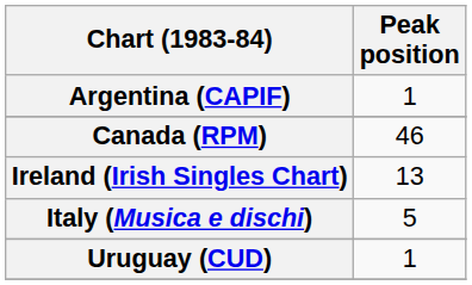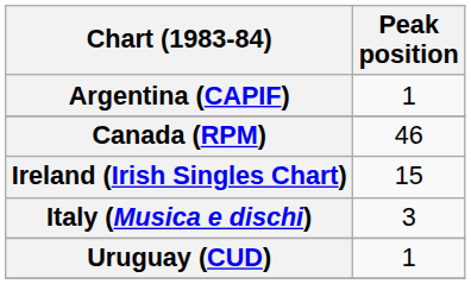Ireland (Irish Singles Chart) | Peak position: 13 -> 15
Italy (Musica e dischi) | Peak position: 5 -> 3
